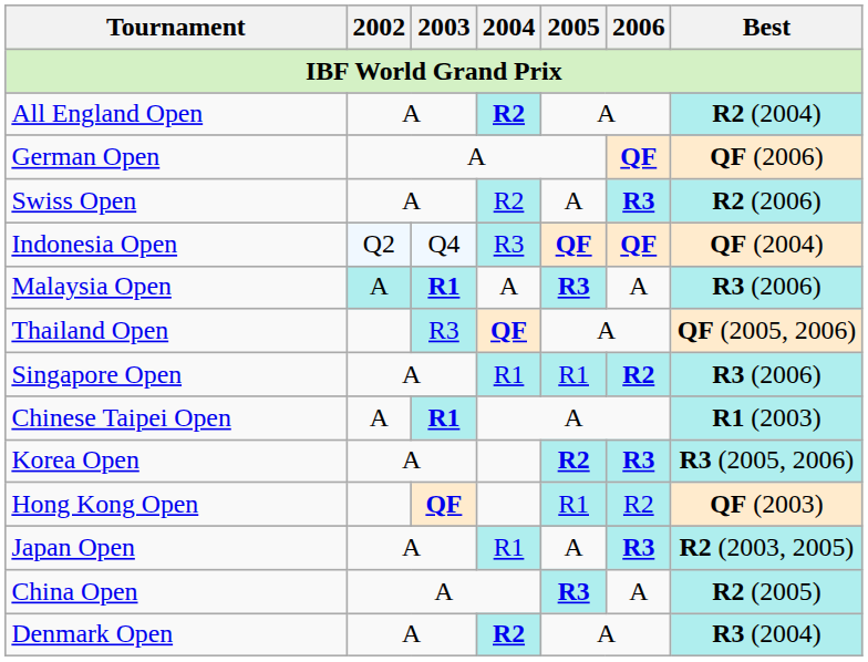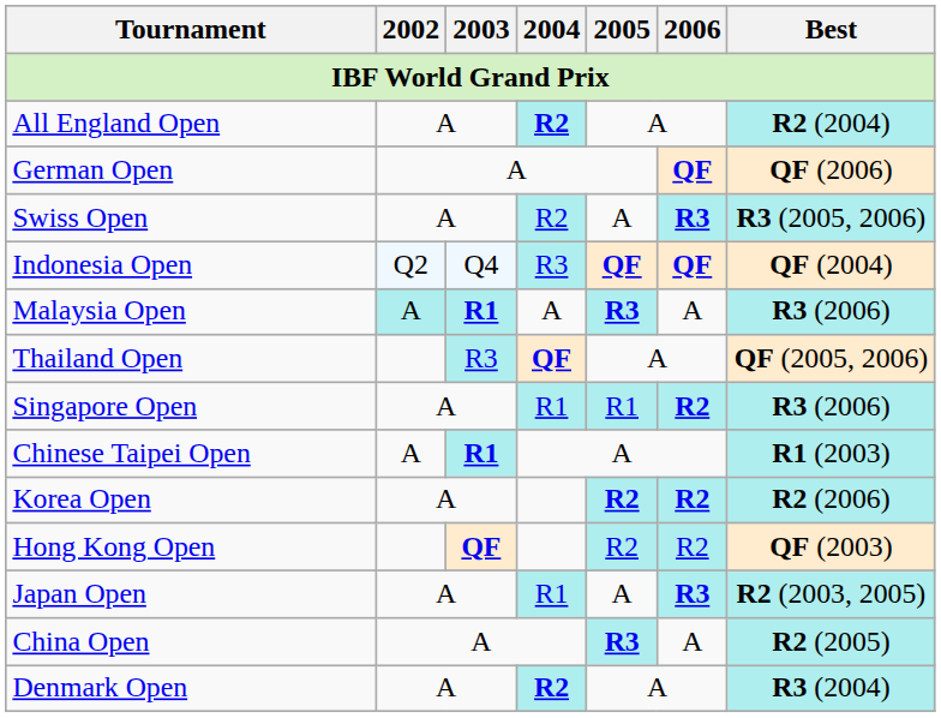Swiss Open | Best: R2 (2006) -> R3 (2005, 2006)
Korea Open | 2006: R3 -> R2
Korea Open | Best: R3 (2005, 2006) -> R2 (2006)
Hong Kong Open | 2005: R1 -> R2
